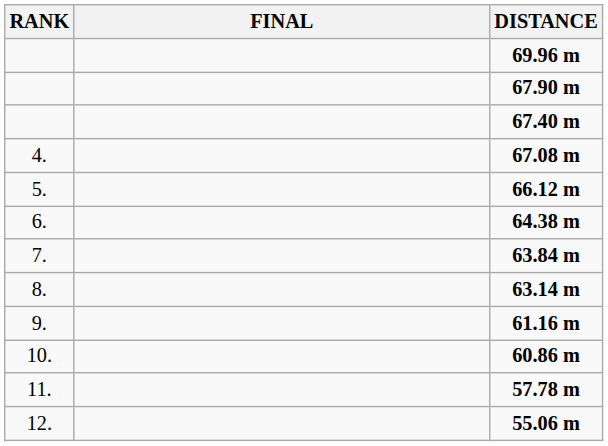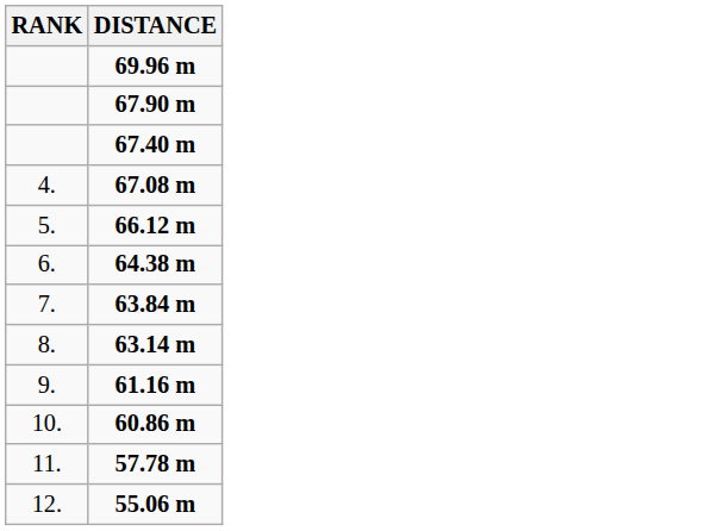- column: FINAL
